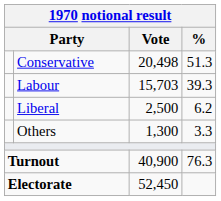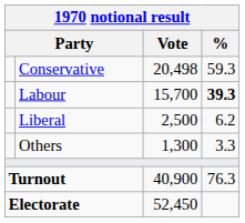Conservative | %: 51.3 -> 59.3
Labour | Vote: 15,703 -> 15,700
Labour | %: normal -> bold
